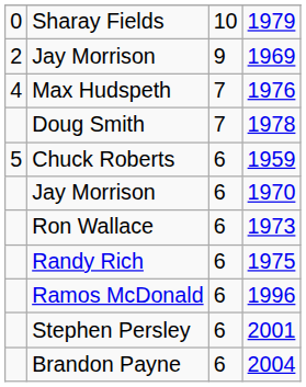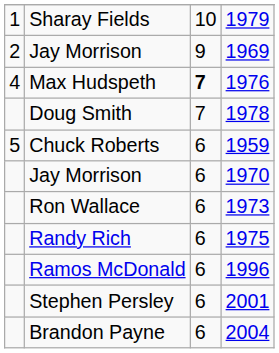Sharay Fields | column 1: 0 -> 1
Max Hudspeth | column 3: normal -> bold
